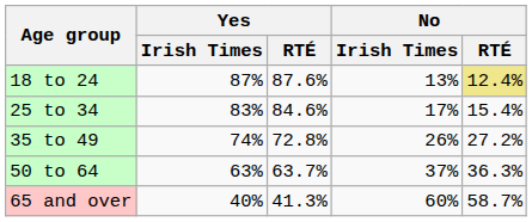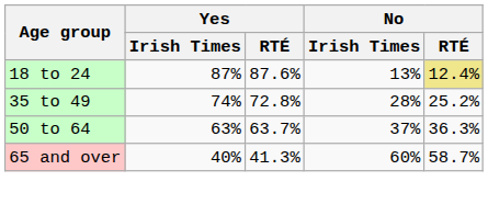- row: 25 to 34 | 83% | 84.6% | 17% | 15.4%
35 to 49 | No / Irish Times: 26% -> 28%
35 to 49 | No / RTÉ: 27.2% -> 25.2%
